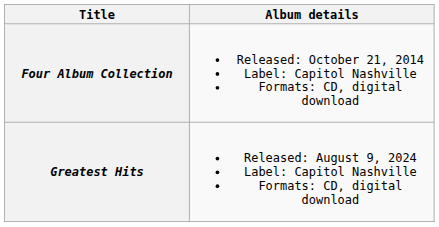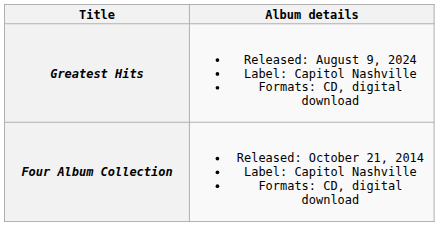rows swapped: Four Album Collection <-> Greatest Hits
